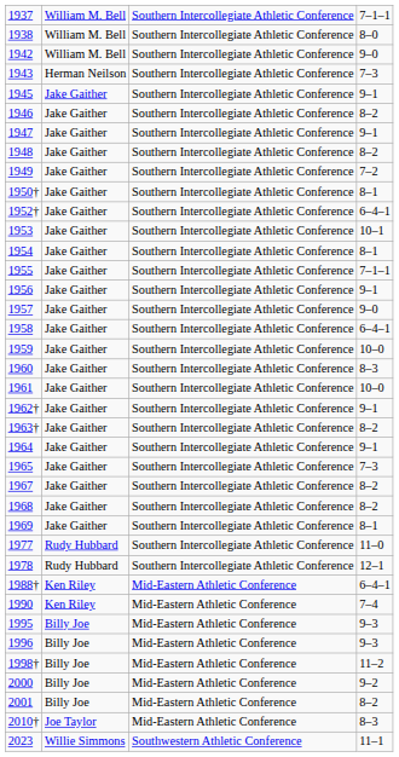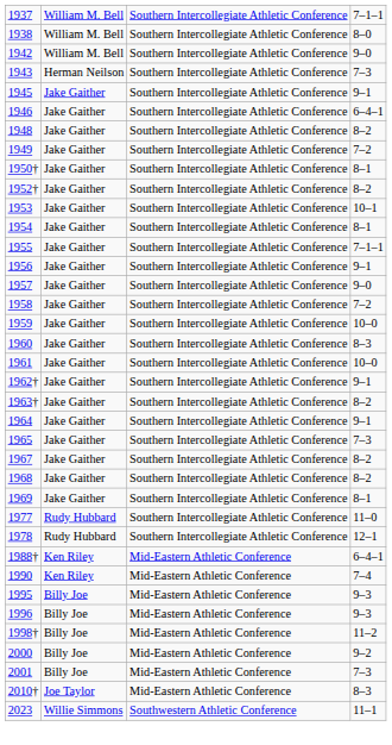1946 | column 4: 8–2 -> 6–4–1
- row: 1947 | Jake Gaither | Southern Intercollegiate Athletic Conference | 9–1
1952† | column 4: 6–4–1 -> 8–2
1958 | column 4: 6–4–1 -> 7–2
2001 | column 4: 8–2 -> 7–3
